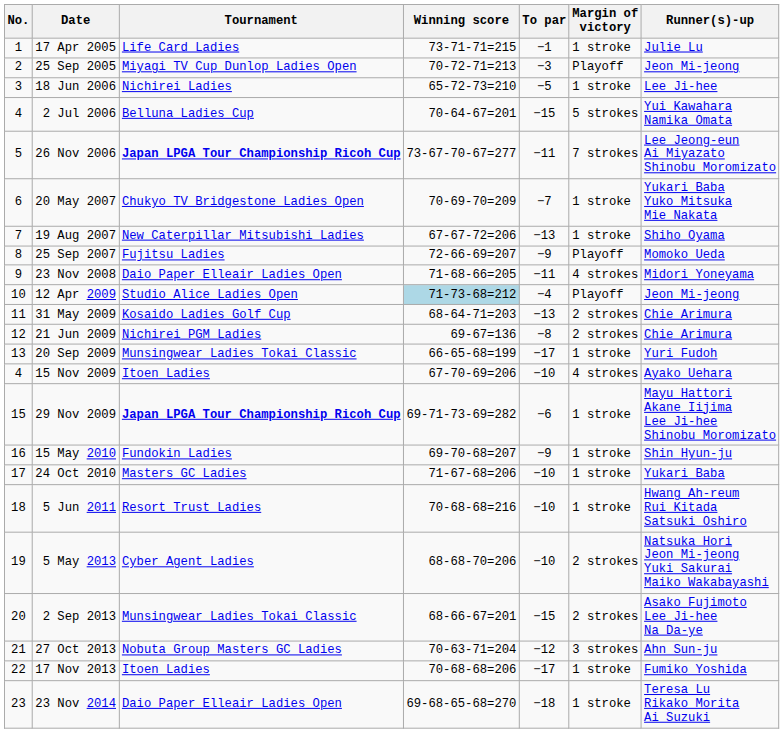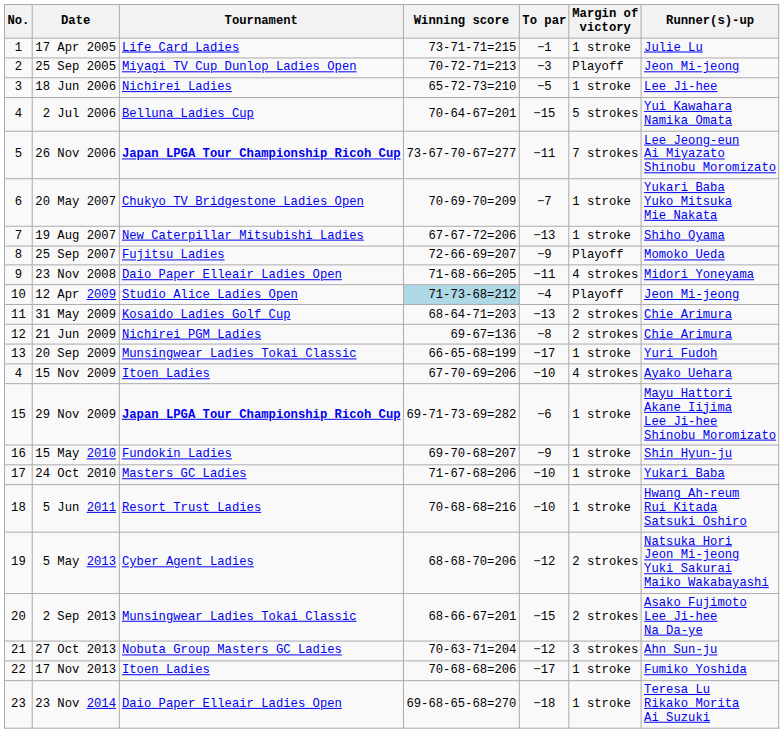5 May 2013 | To par: −10 -> −12
